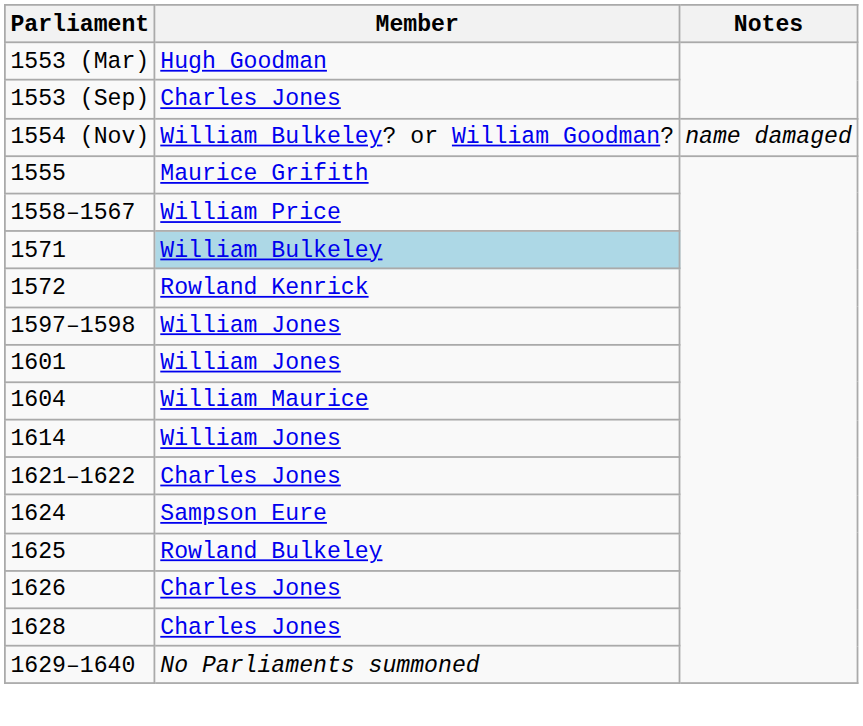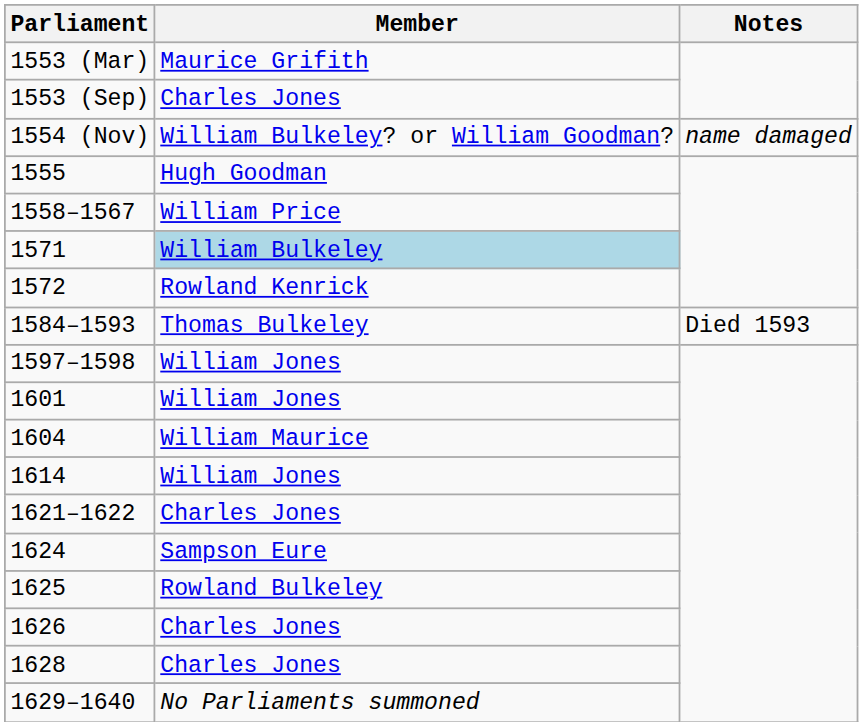1553 (Mar) | Member: Hugh Goodman -> Maurice Grifith
1555 | Member: Maurice Grifith -> Hugh Goodman
+ row: 1584–1593 | Thomas Bulkeley | Died 1593
